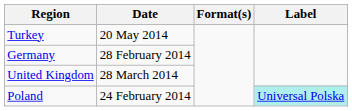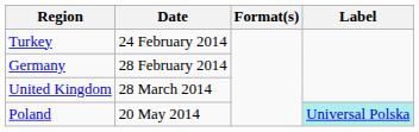Turkey | Date: 20 May 2014 -> 24 February 2014
Poland | Date: 24 February 2014 -> 20 May 2014
